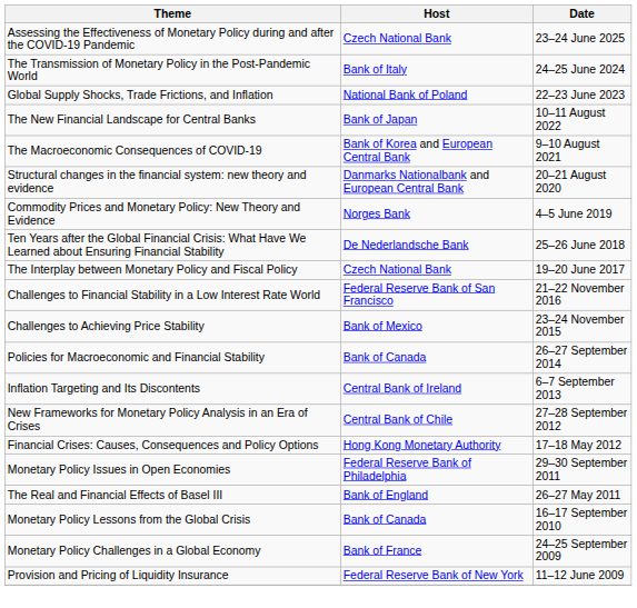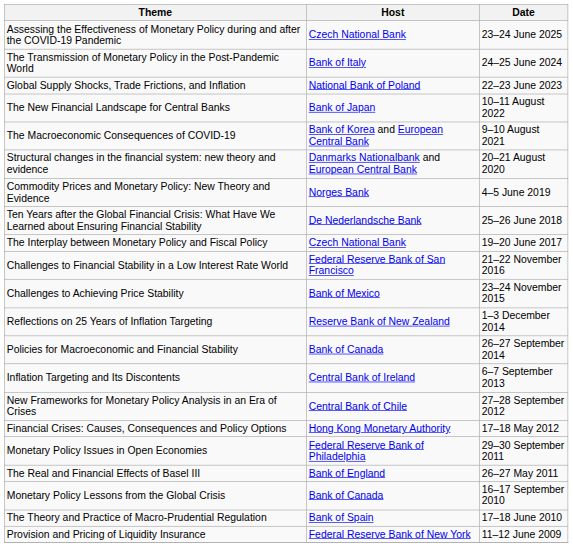+ row: Reflections on 25 Years of Inflation Targeting | Reserve Bank of New Zealand | 1–3 December 2014
+ row: The Theory and Practice of Macro-Prudential Regulation | Bank of Spain | 17–18 June 2010
- row: Monetary Policy Challenges in a Global Economy | Bank of France | 24–25 September 2009
